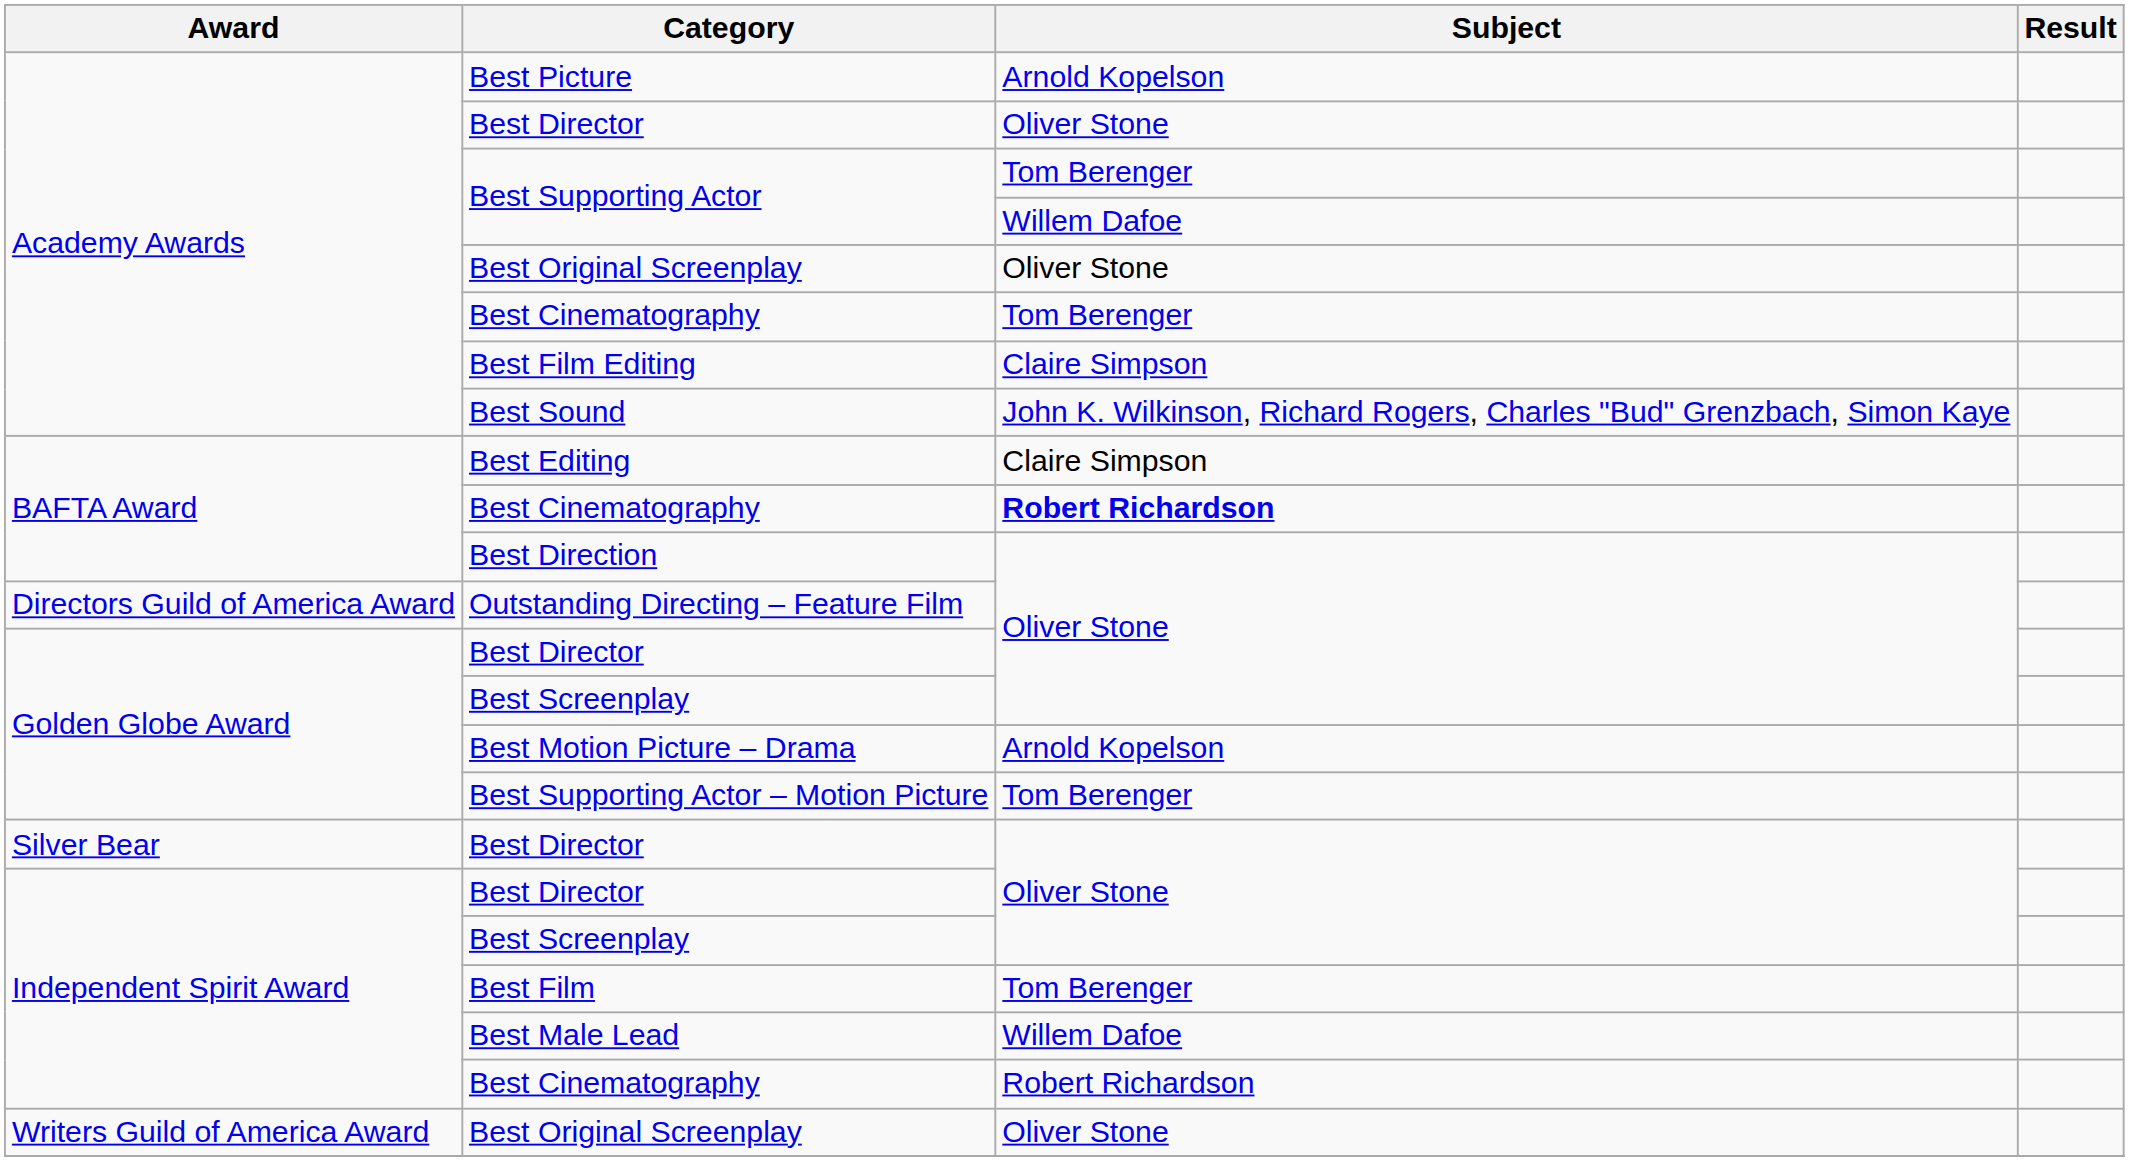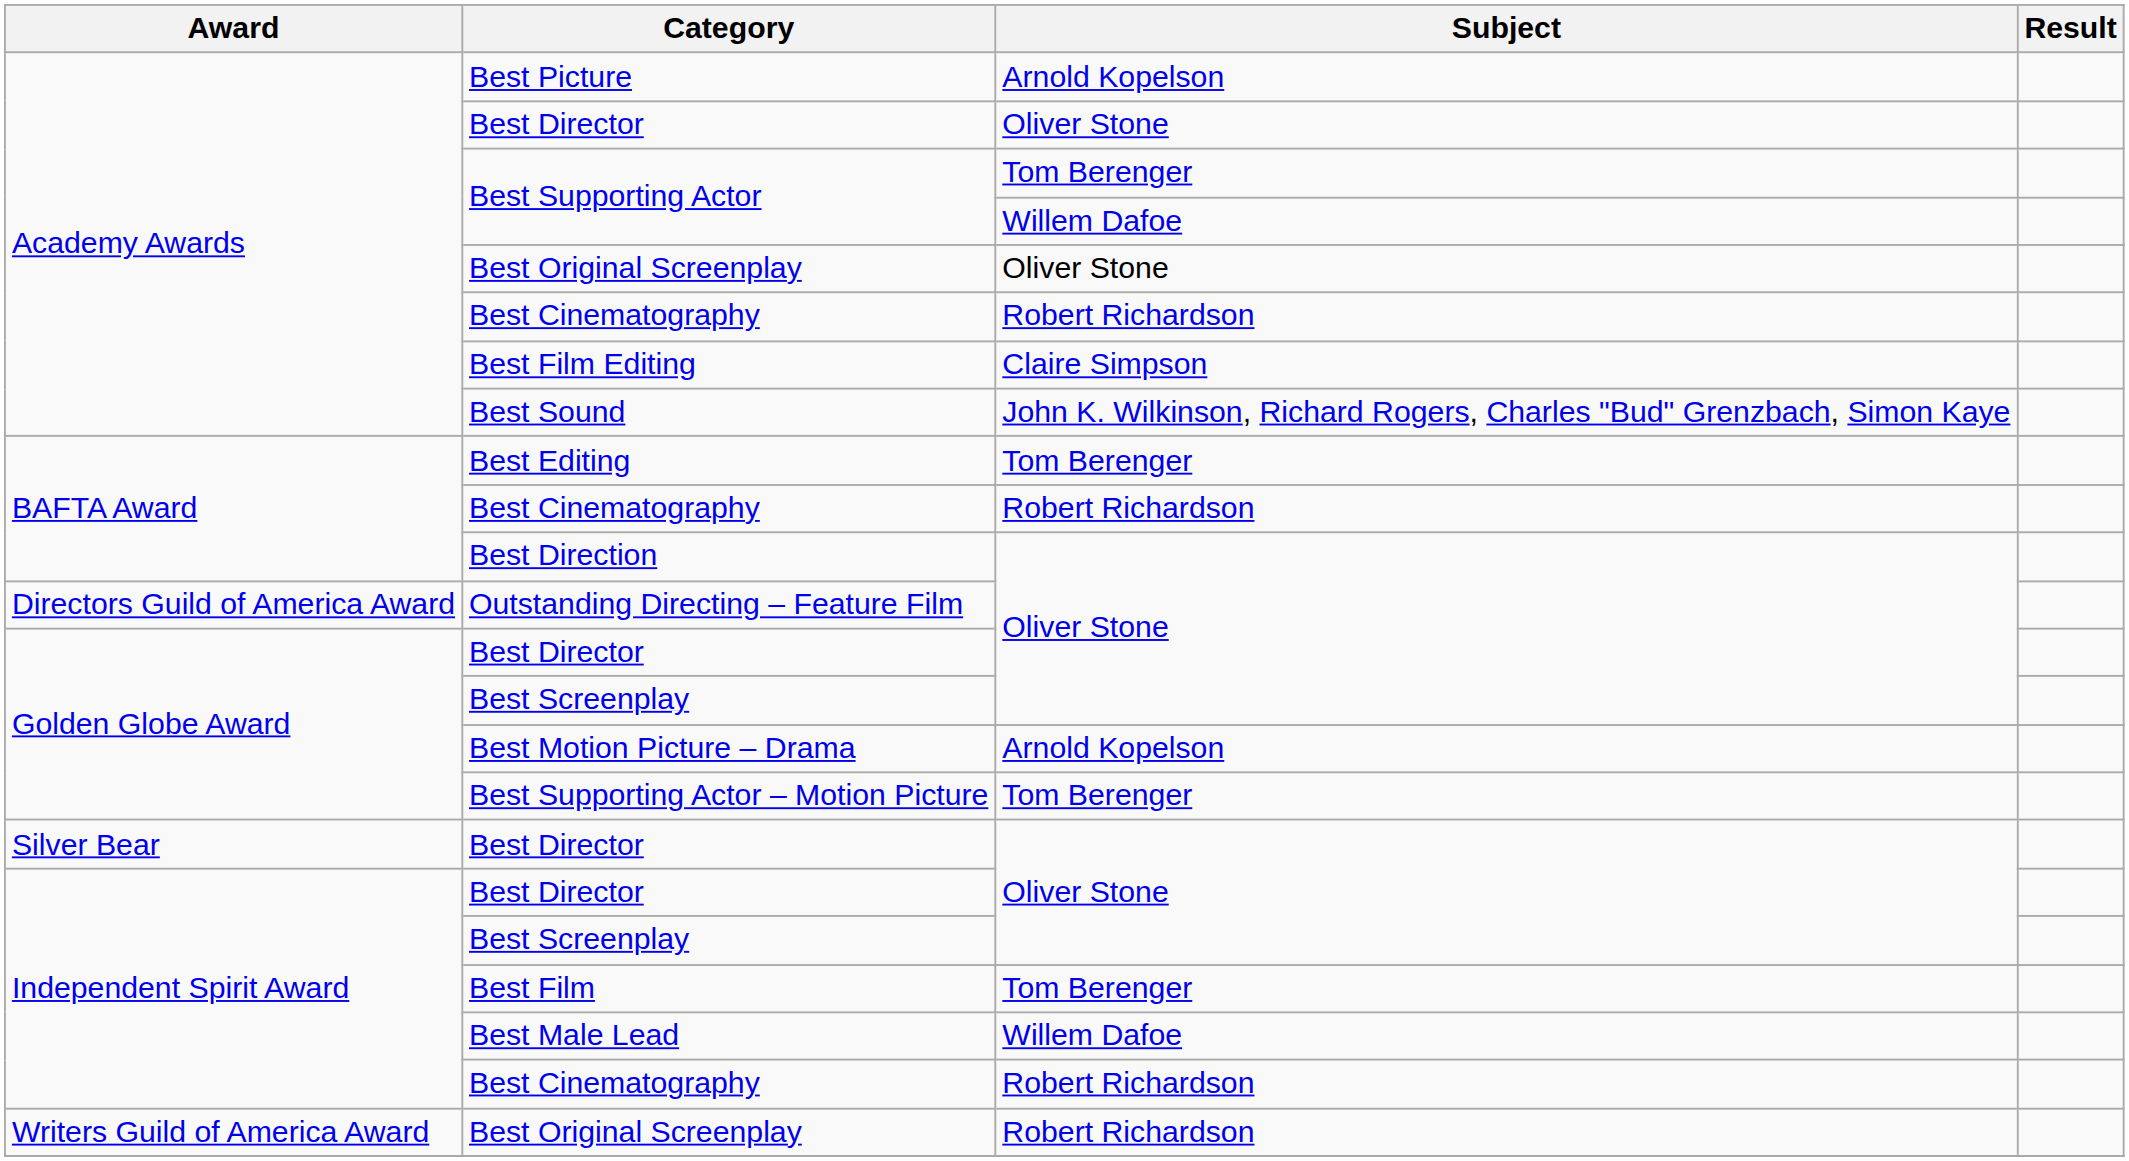Academy Awards / Best Cinematography | Subject: Tom Berenger -> Robert Richardson
Best Editing | Subject: Claire Simpson -> Tom Berenger
BAFTA Award / Best Cinematography | Subject: bold -> normal
Writers Guild of America Award / Best Original Screenplay | Subject: Oliver Stone -> Robert Richardson
